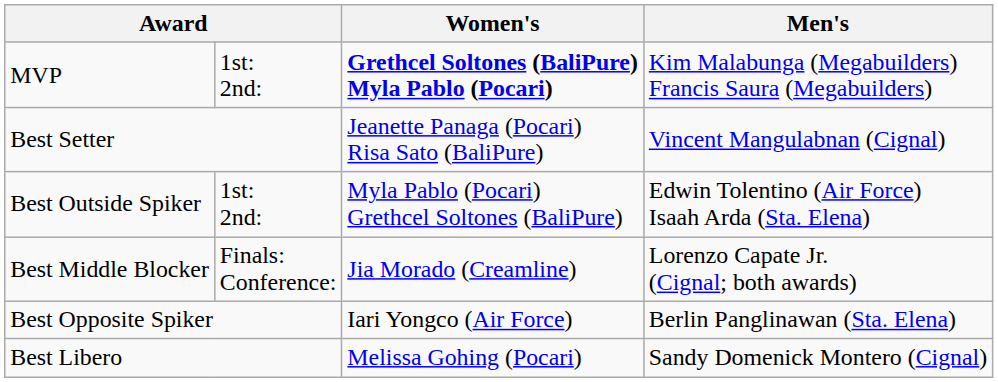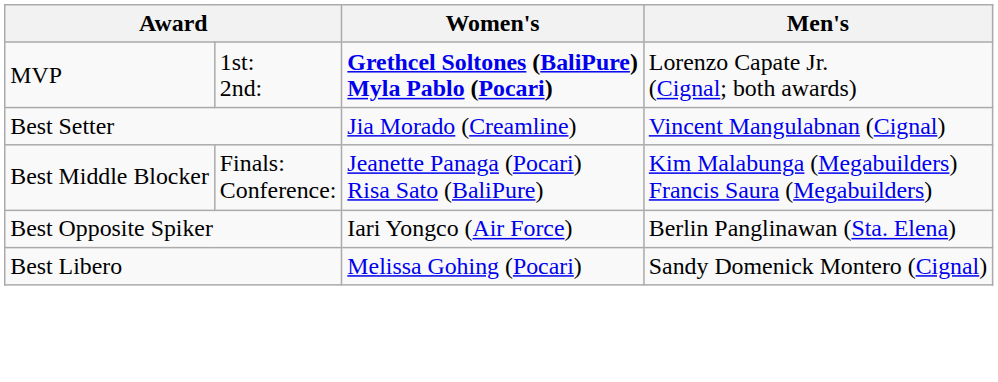MVP | Men's: Kim Malabunga (Megabuilders) Francis Saura (Megabuilders) -> Lorenzo Capate Jr. (Cignal; both awards)
Best Setter | Women's: Jeanette Panaga (Pocari) Risa Sato (BaliPure) -> Jia Morado (Creamline)
- row: Best Outside Spiker | 1st: 2nd: | Myla Pablo (Pocari) Grethcel Soltones (BaliPure) | Edwin Tolentino (Air Force) Isaah Arda (Sta. Elena)
Best Middle Blocker | Women's: Jia Morado (Creamline) -> Jeanette Panaga (Pocari) Risa Sato (BaliPure)
Best Middle Blocker | Men's: Lorenzo Capate Jr. (Cignal; both awards) -> Kim Malabunga (Megabuilders) Francis Saura (Megabuilders)
